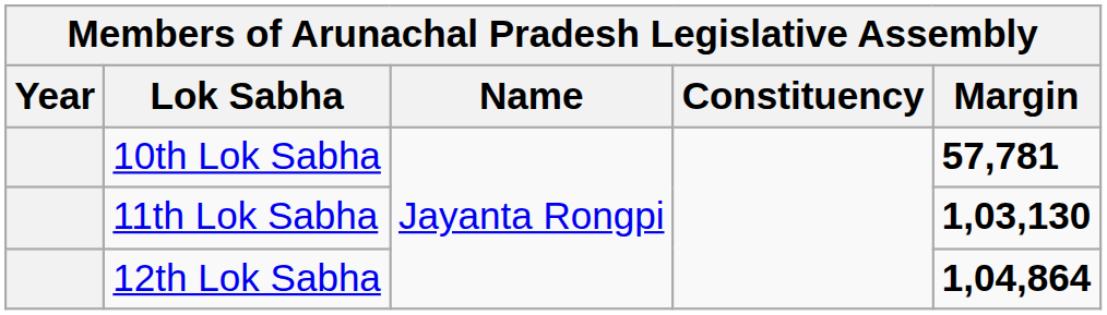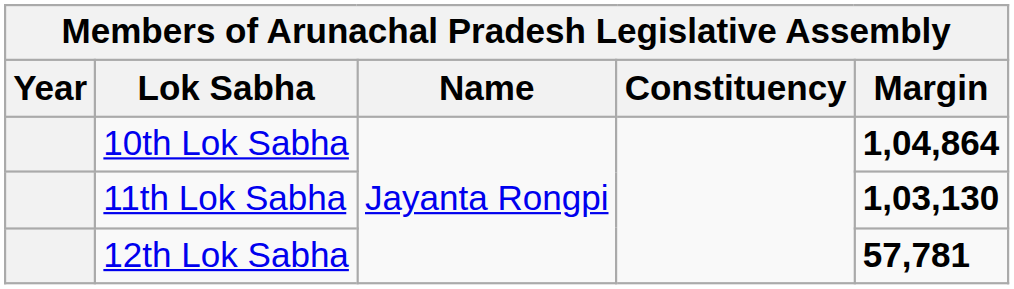10th Lok Sabha | Margin: 57,781 -> 1,04,864
12th Lok Sabha | Margin: 1,04,864 -> 57,781
